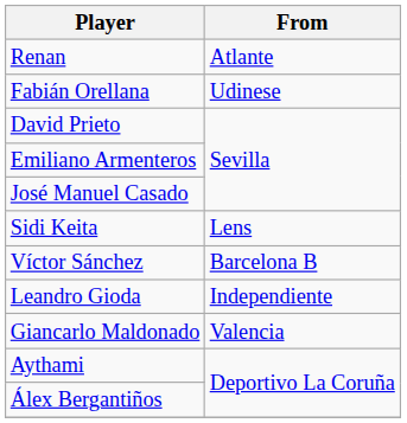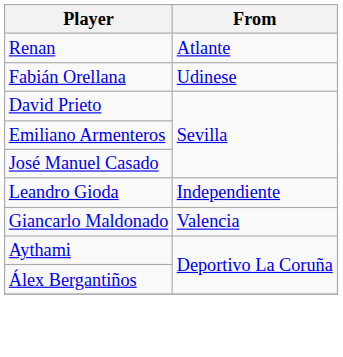- row: Sidi Keita | Lens
- row: Víctor Sánchez | Barcelona B
